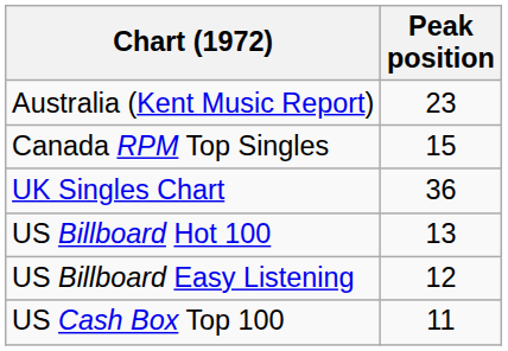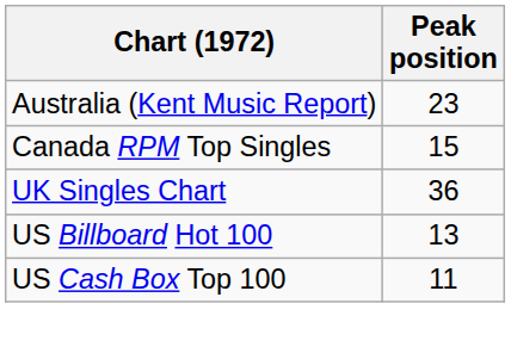- row: US Billboard Easy Listening | 12
